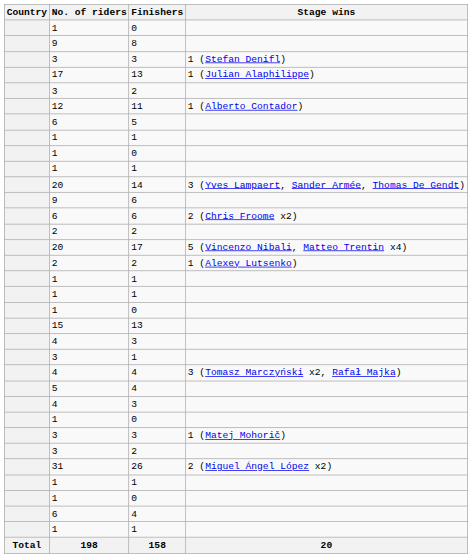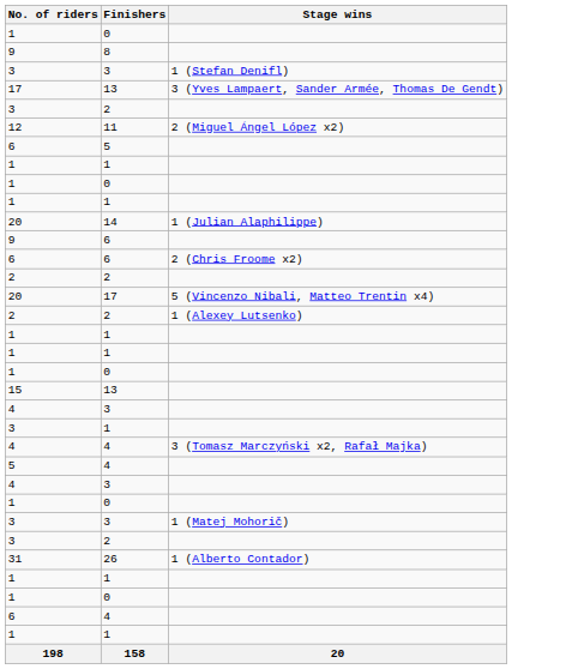- column: Country | Total
17 / 13 | Stage wins: 1 (Julian Alaphilippe) -> 3 (Yves Lampaert, Sander Armée, Thomas De Gendt)
11 | Stage wins: 1 (Alberto Contador) -> 2 (Miguel Ángel López x2)
14 | Stage wins: 3 (Yves Lampaert, Sander Armée, Thomas De Gendt) -> 1 (Julian Alaphilippe)
26 | Stage wins: 2 (Miguel Ángel López x2) -> 1 (Alberto Contador)
